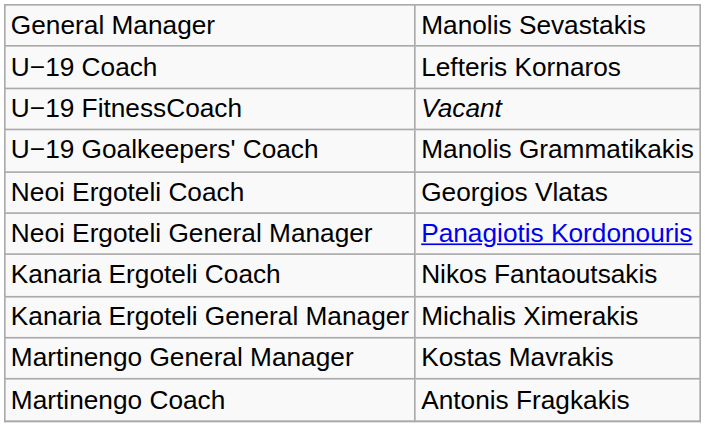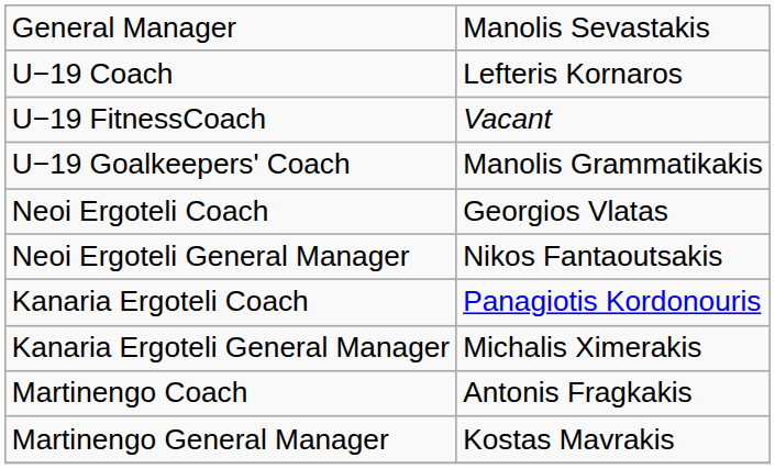Neoi Ergoteli General Manager | column 2: Panagiotis Kordonouris -> Nikos Fantaoutsakis
Kanaria Ergoteli Coach | column 2: Nikos Fantaoutsakis -> Panagiotis Kordonouris
rows swapped: Martinengo Coach <-> Martinengo General Manager
